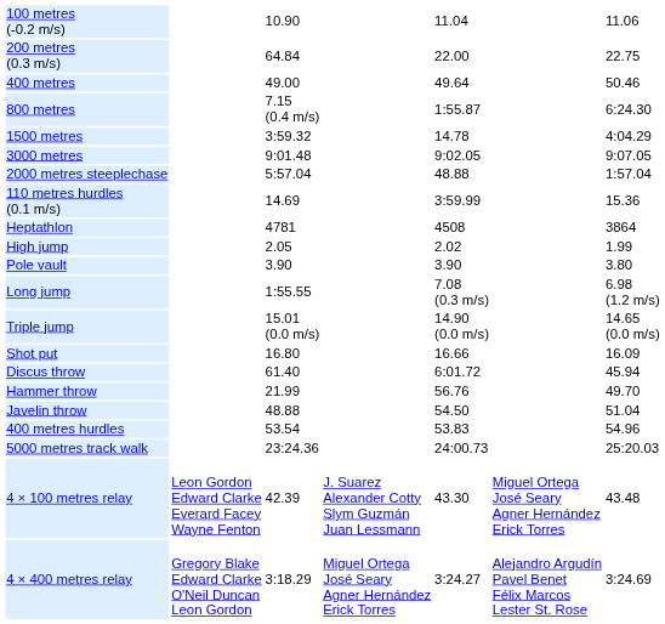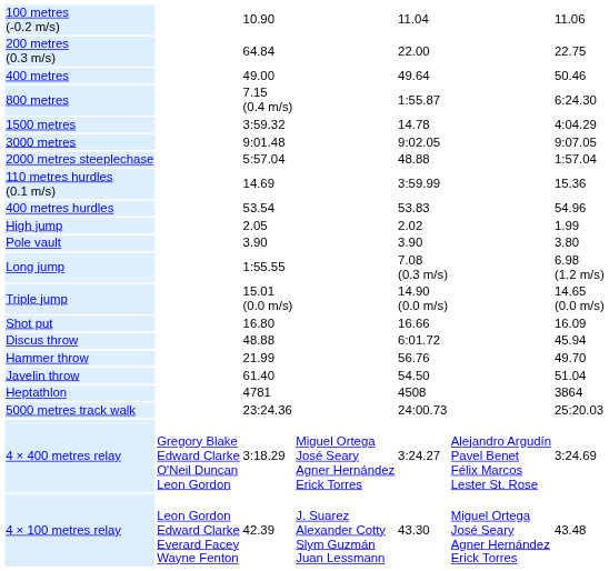rows swapped: 400 metres hurdles <-> Heptathlon
Discus throw | column 3: 61.40 -> 48.88
Javelin throw | column 3: 48.88 -> 61.40
rows swapped: 4 × 100 metres relay <-> 4 × 400 metres relay
